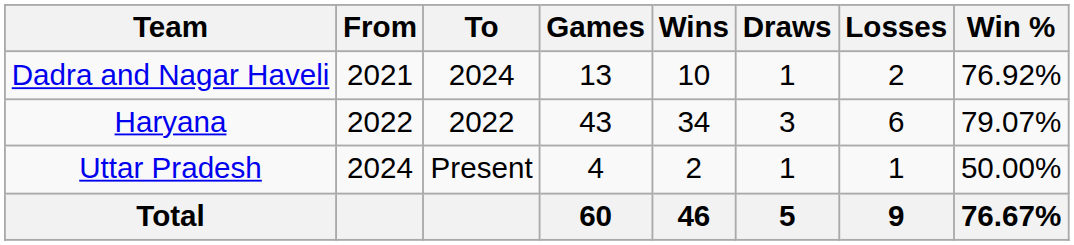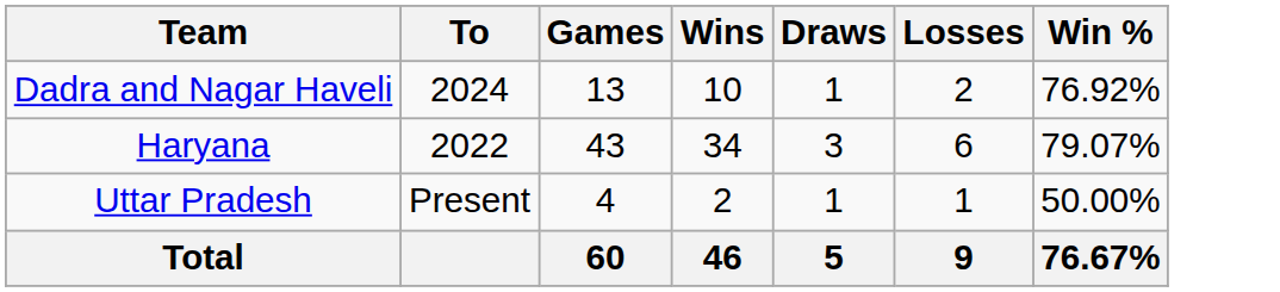- column: From | 2021 | 2022 | 2024
